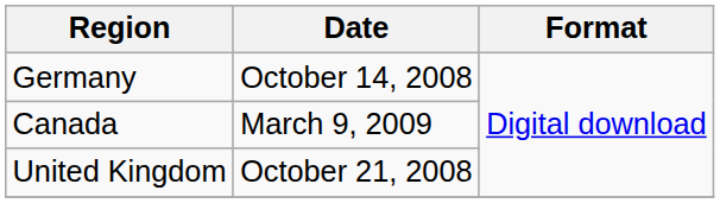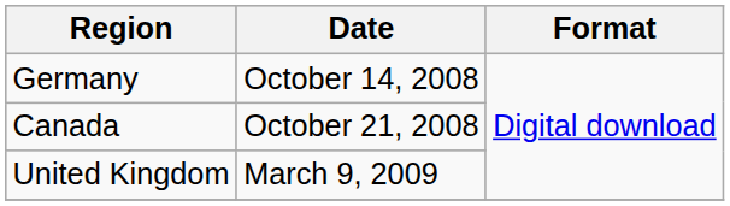Canada | Date: March 9, 2009 -> October 21, 2008
United Kingdom | Date: October 21, 2008 -> March 9, 2009
